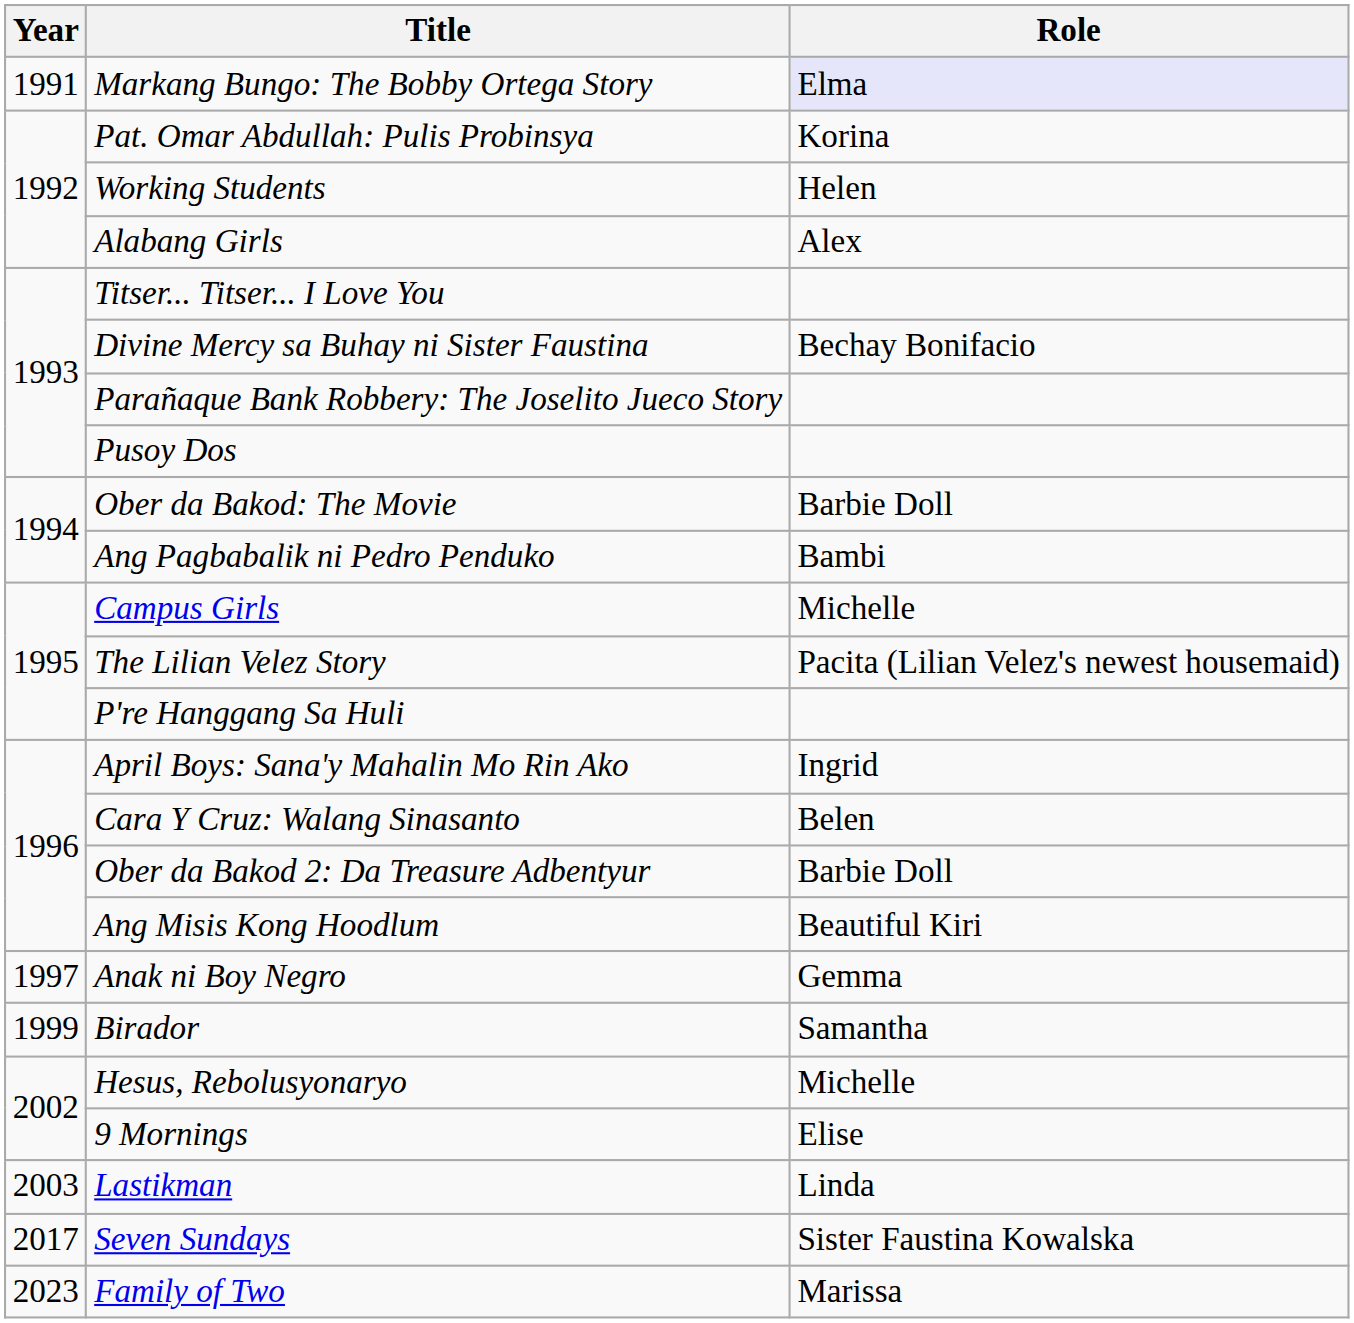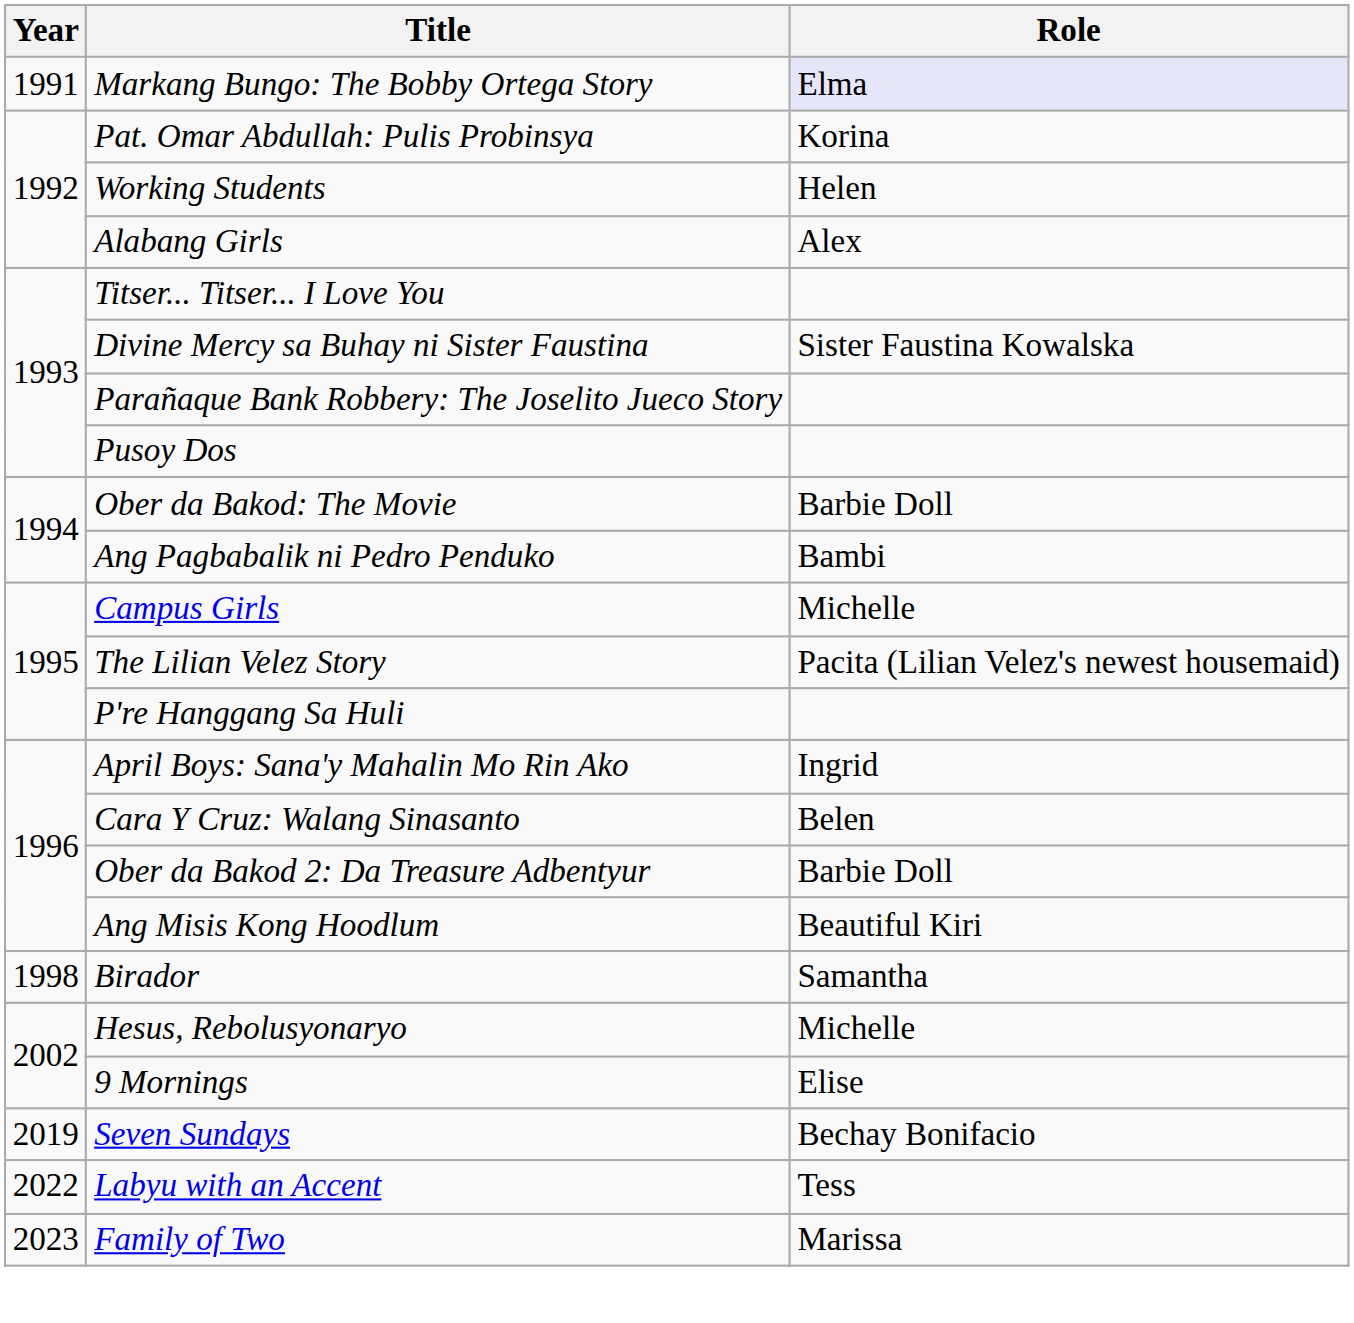Divine Mercy sa Buhay ni Sister Faustina | Role: Bechay Bonifacio -> Sister Faustina Kowalska
- row: 1997 | Anak ni Boy Negro | Gemma
Birador | Year: 1999 -> 1998
- row: 2003 | Lastikman | Linda
Seven Sundays | Year: 2017 -> 2019
Seven Sundays | Role: Sister Faustina Kowalska -> Bechay Bonifacio
+ row: 2022 | Labyu with an Accent | Tess
